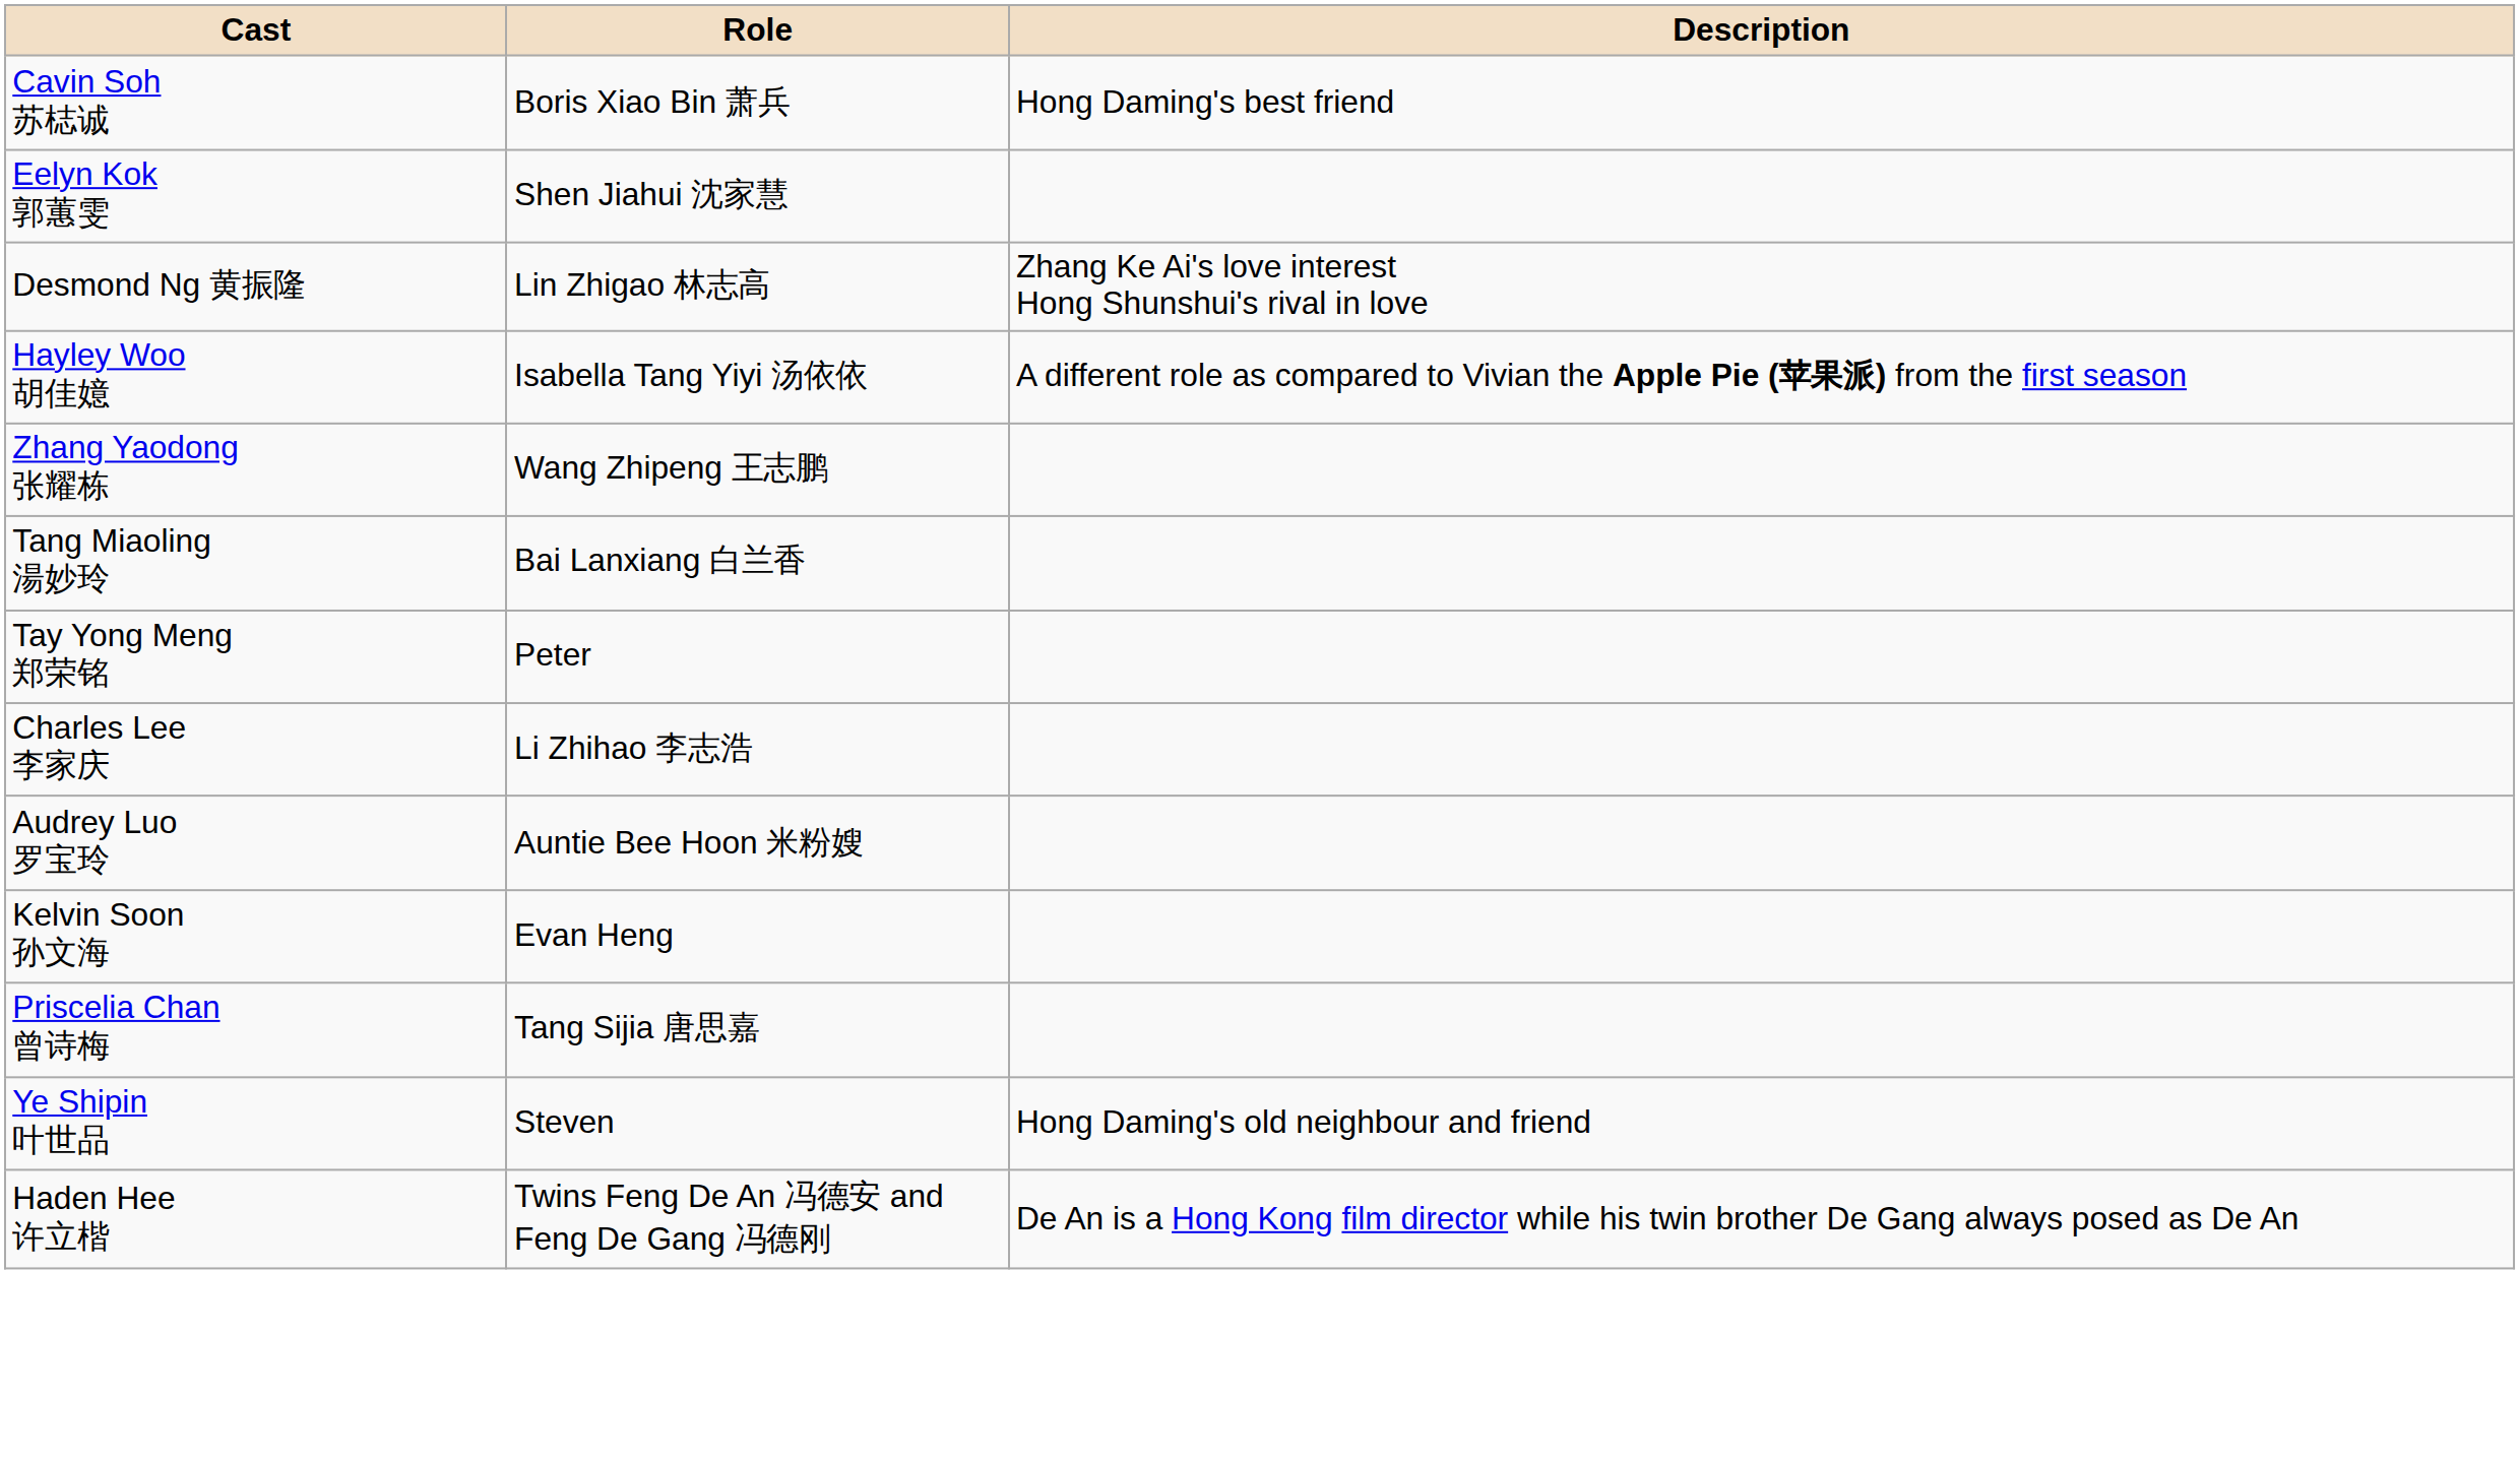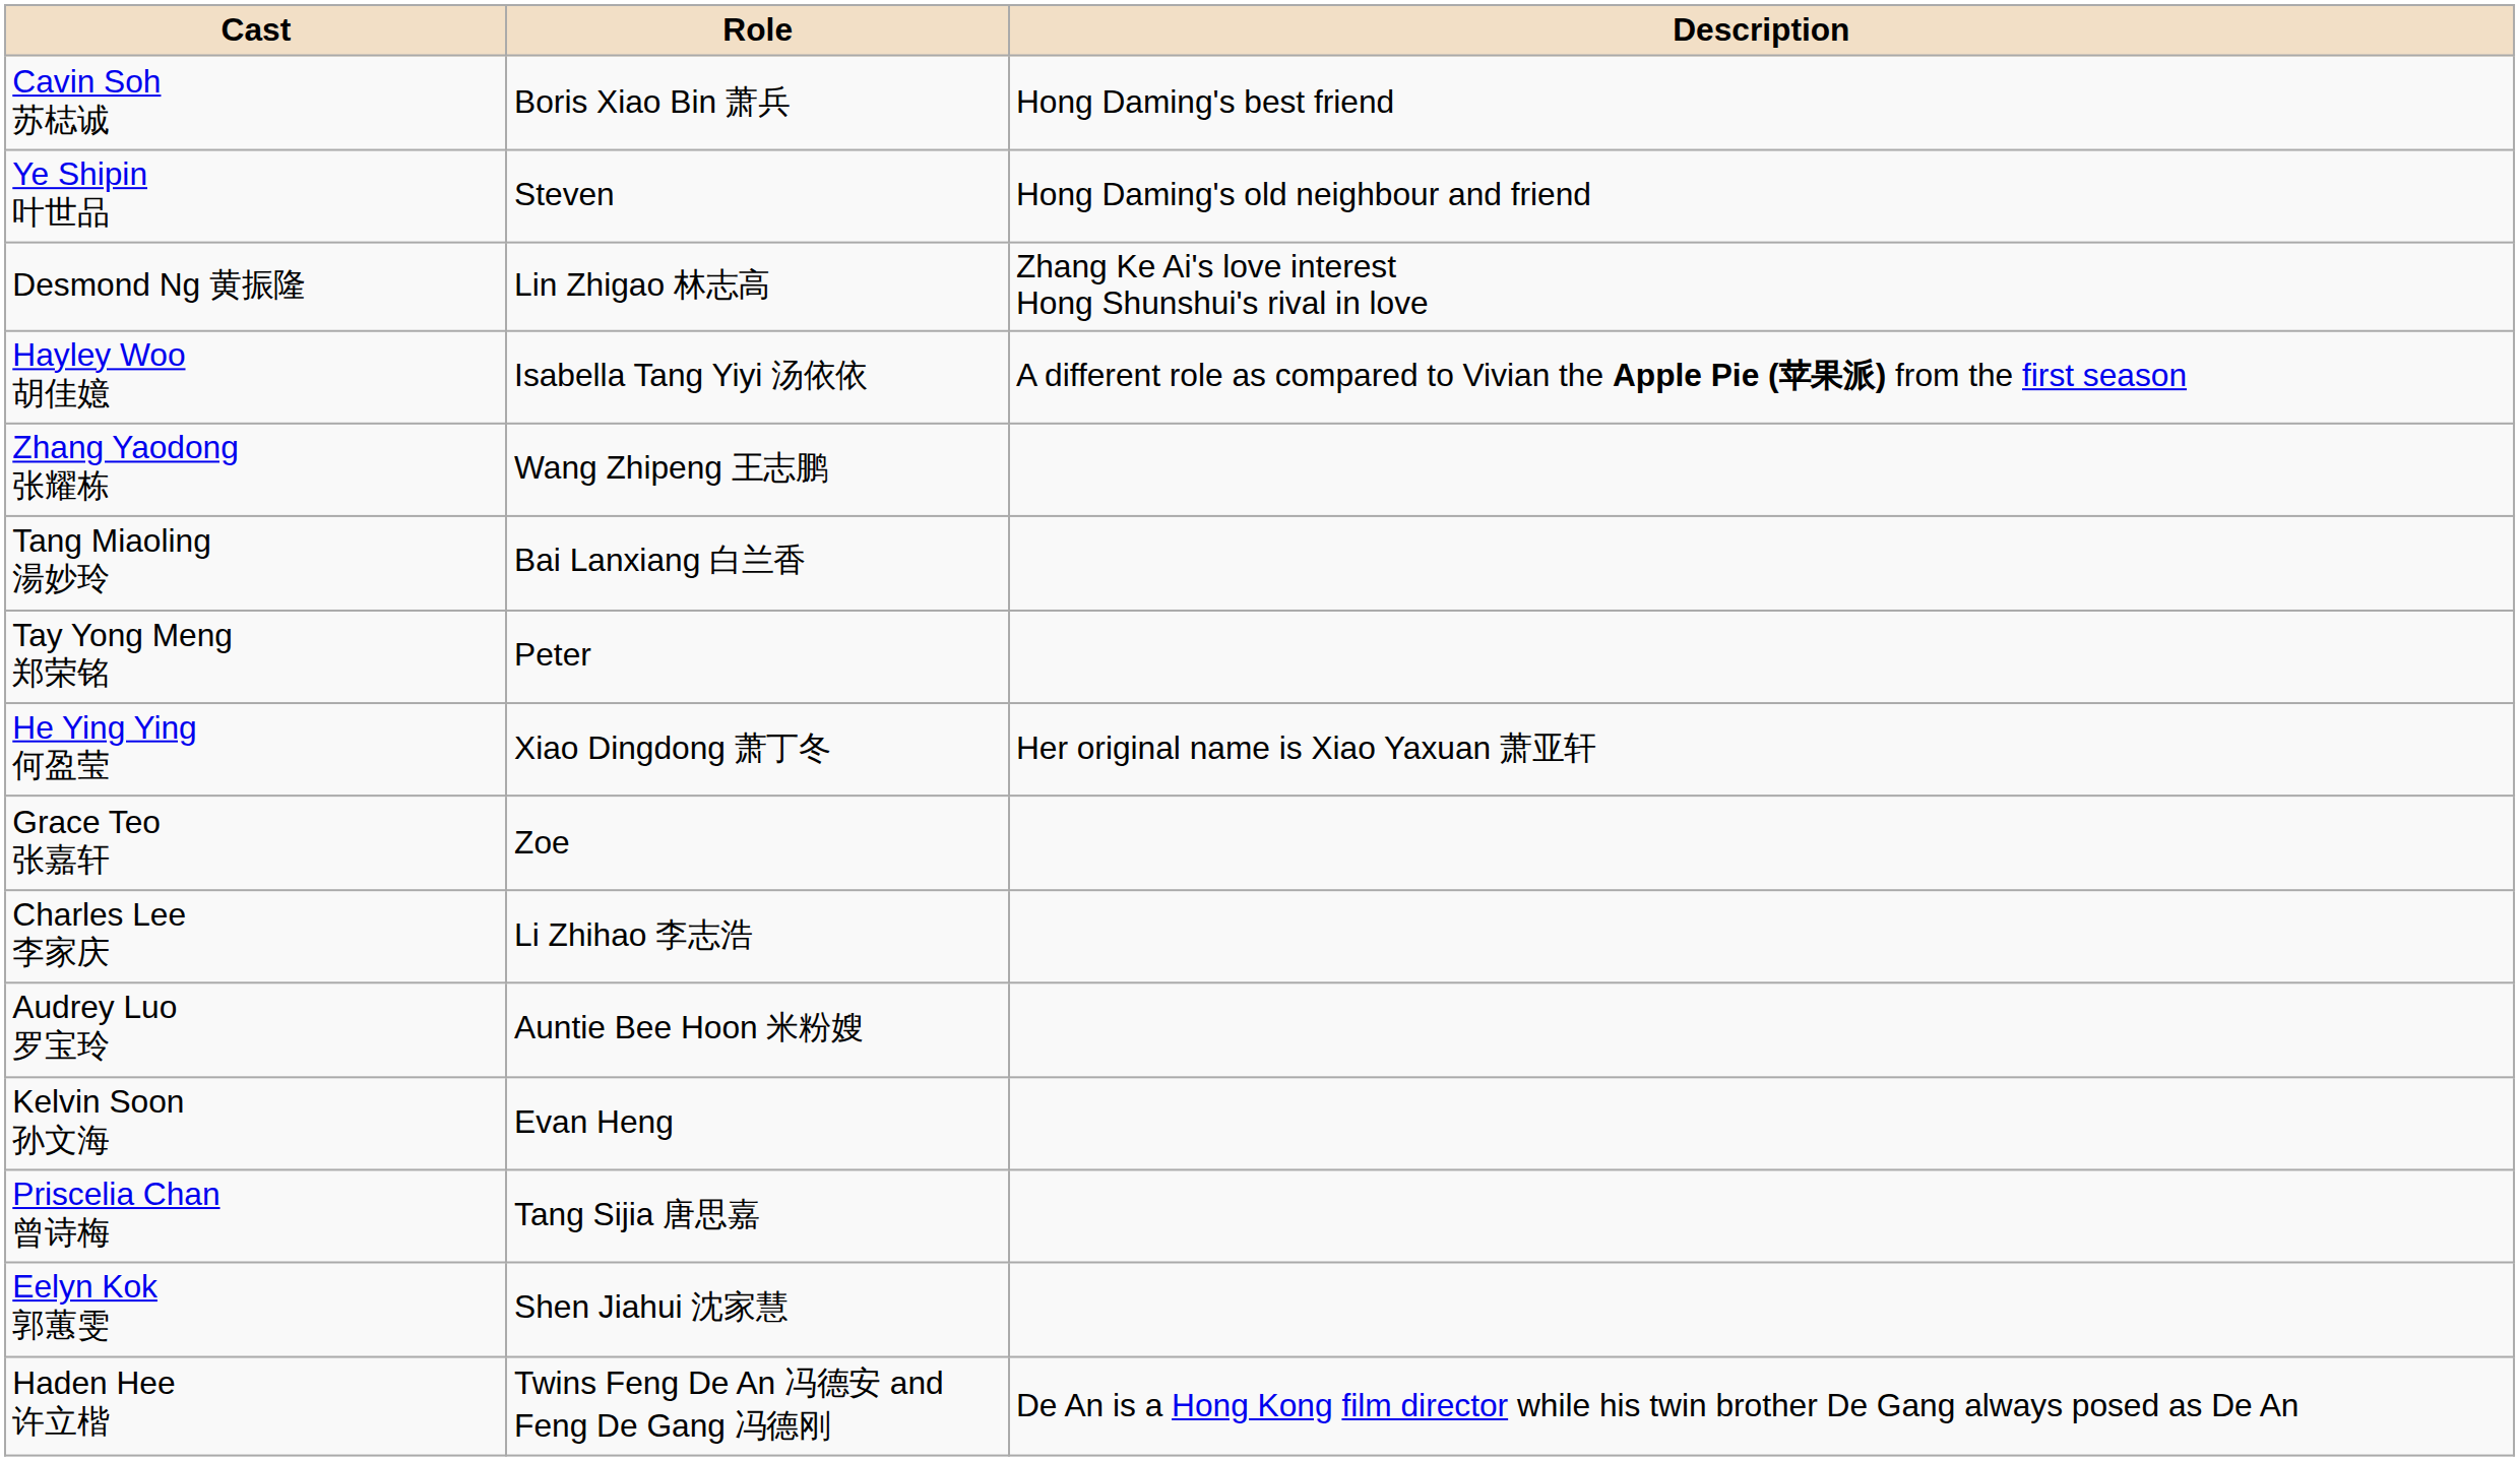rows swapped: Ye Shipin 叶世品 <-> Eelyn Kok 郭蕙雯
+ row: He Ying Ying 何盈莹 | Xiao Dingdong 萧丁冬 | Her original name is Xiao Yaxuan 萧亚轩
+ row: Grace Teo 张嘉轩 | Zoe
